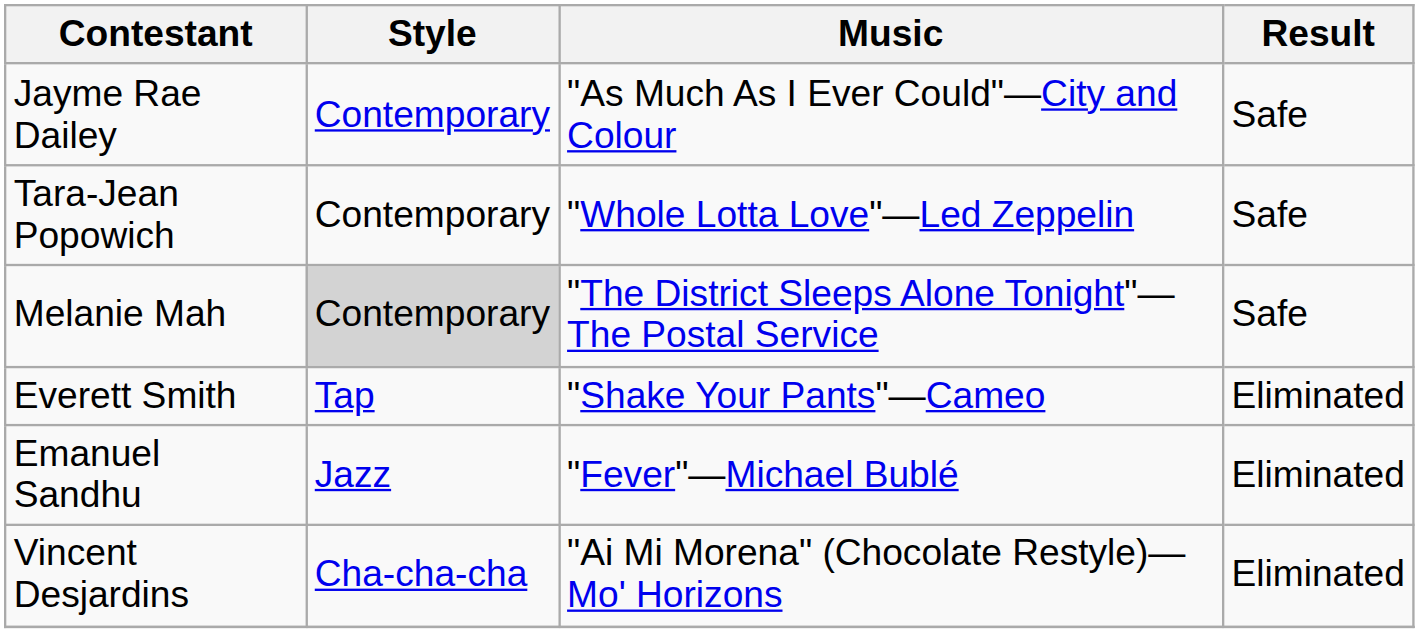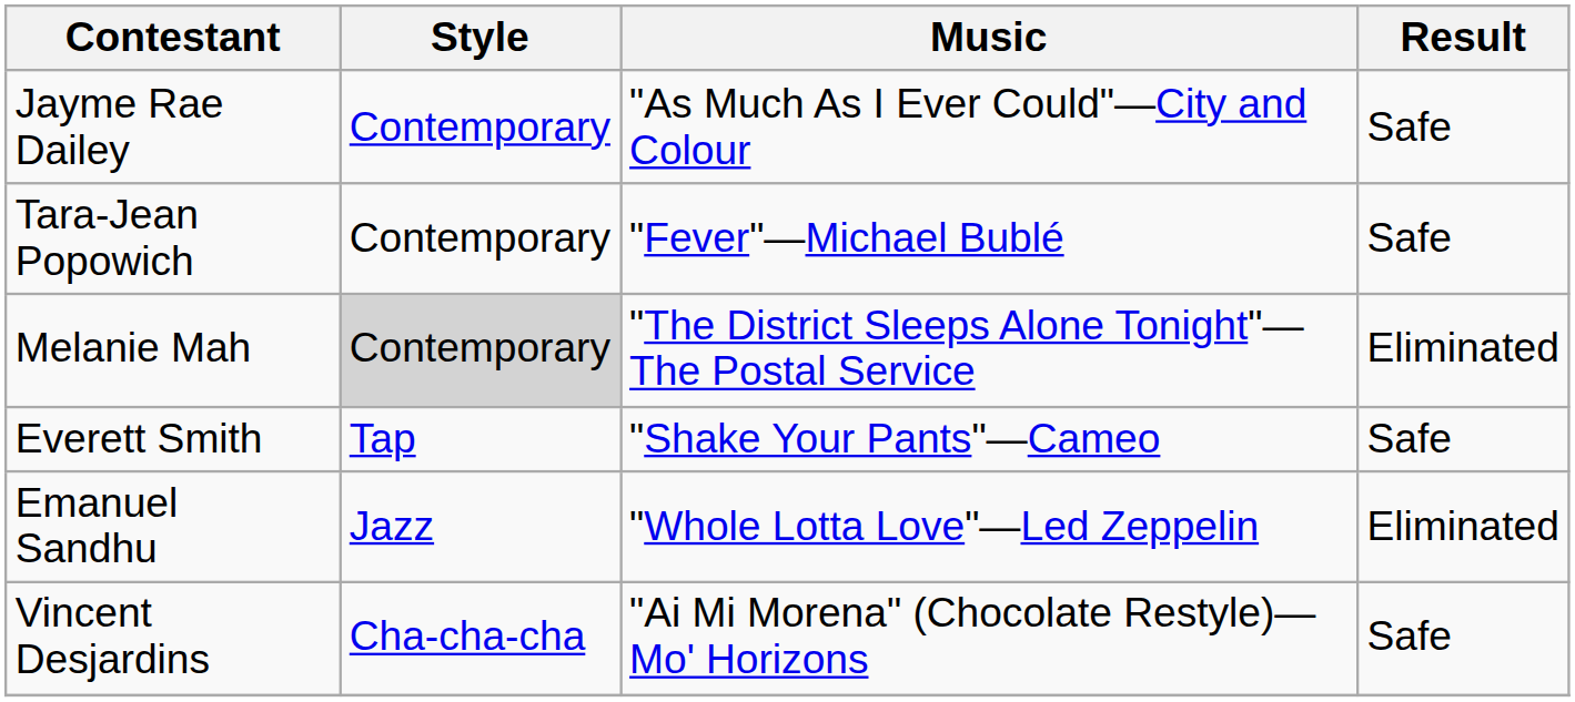Tara-Jean Popowich | Music: "Whole Lotta Love"—Led Zeppelin -> "Fever"—Michael Bublé
Melanie Mah | Result: Safe -> Eliminated
Everett Smith | Result: Eliminated -> Safe
Emanuel Sandhu | Music: "Fever"—Michael Bublé -> "Whole Lotta Love"—Led Zeppelin
Vincent Desjardins | Result: Eliminated -> Safe
